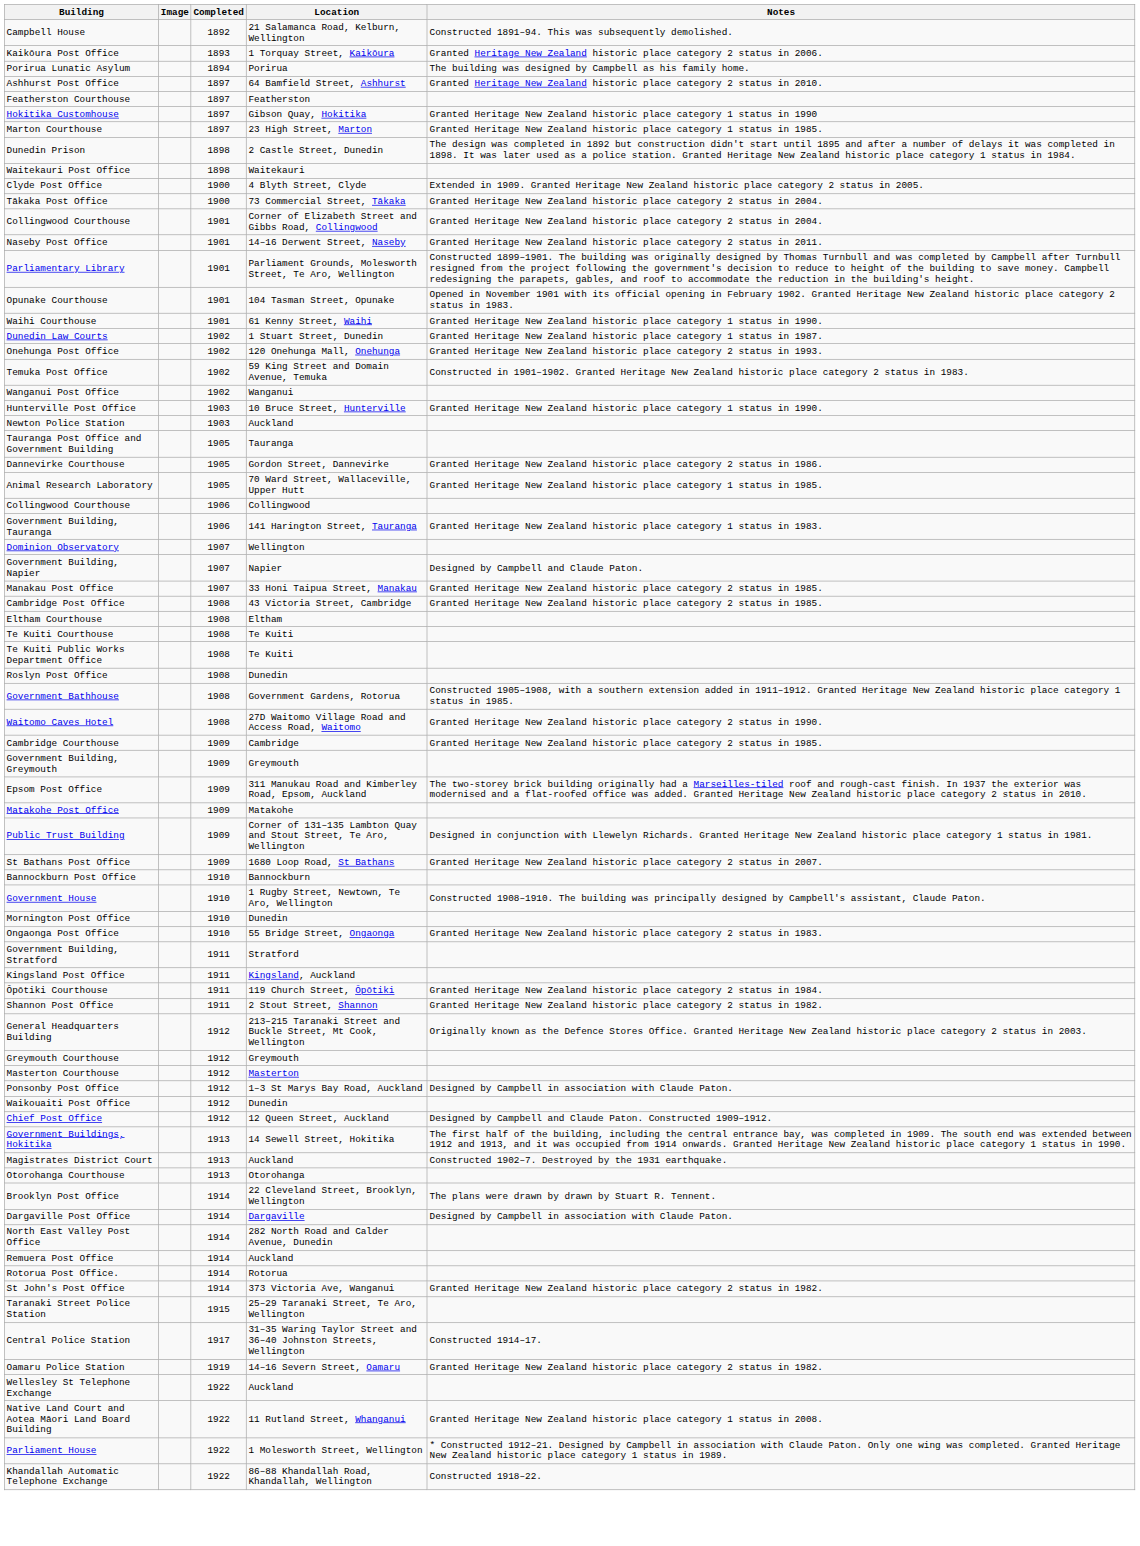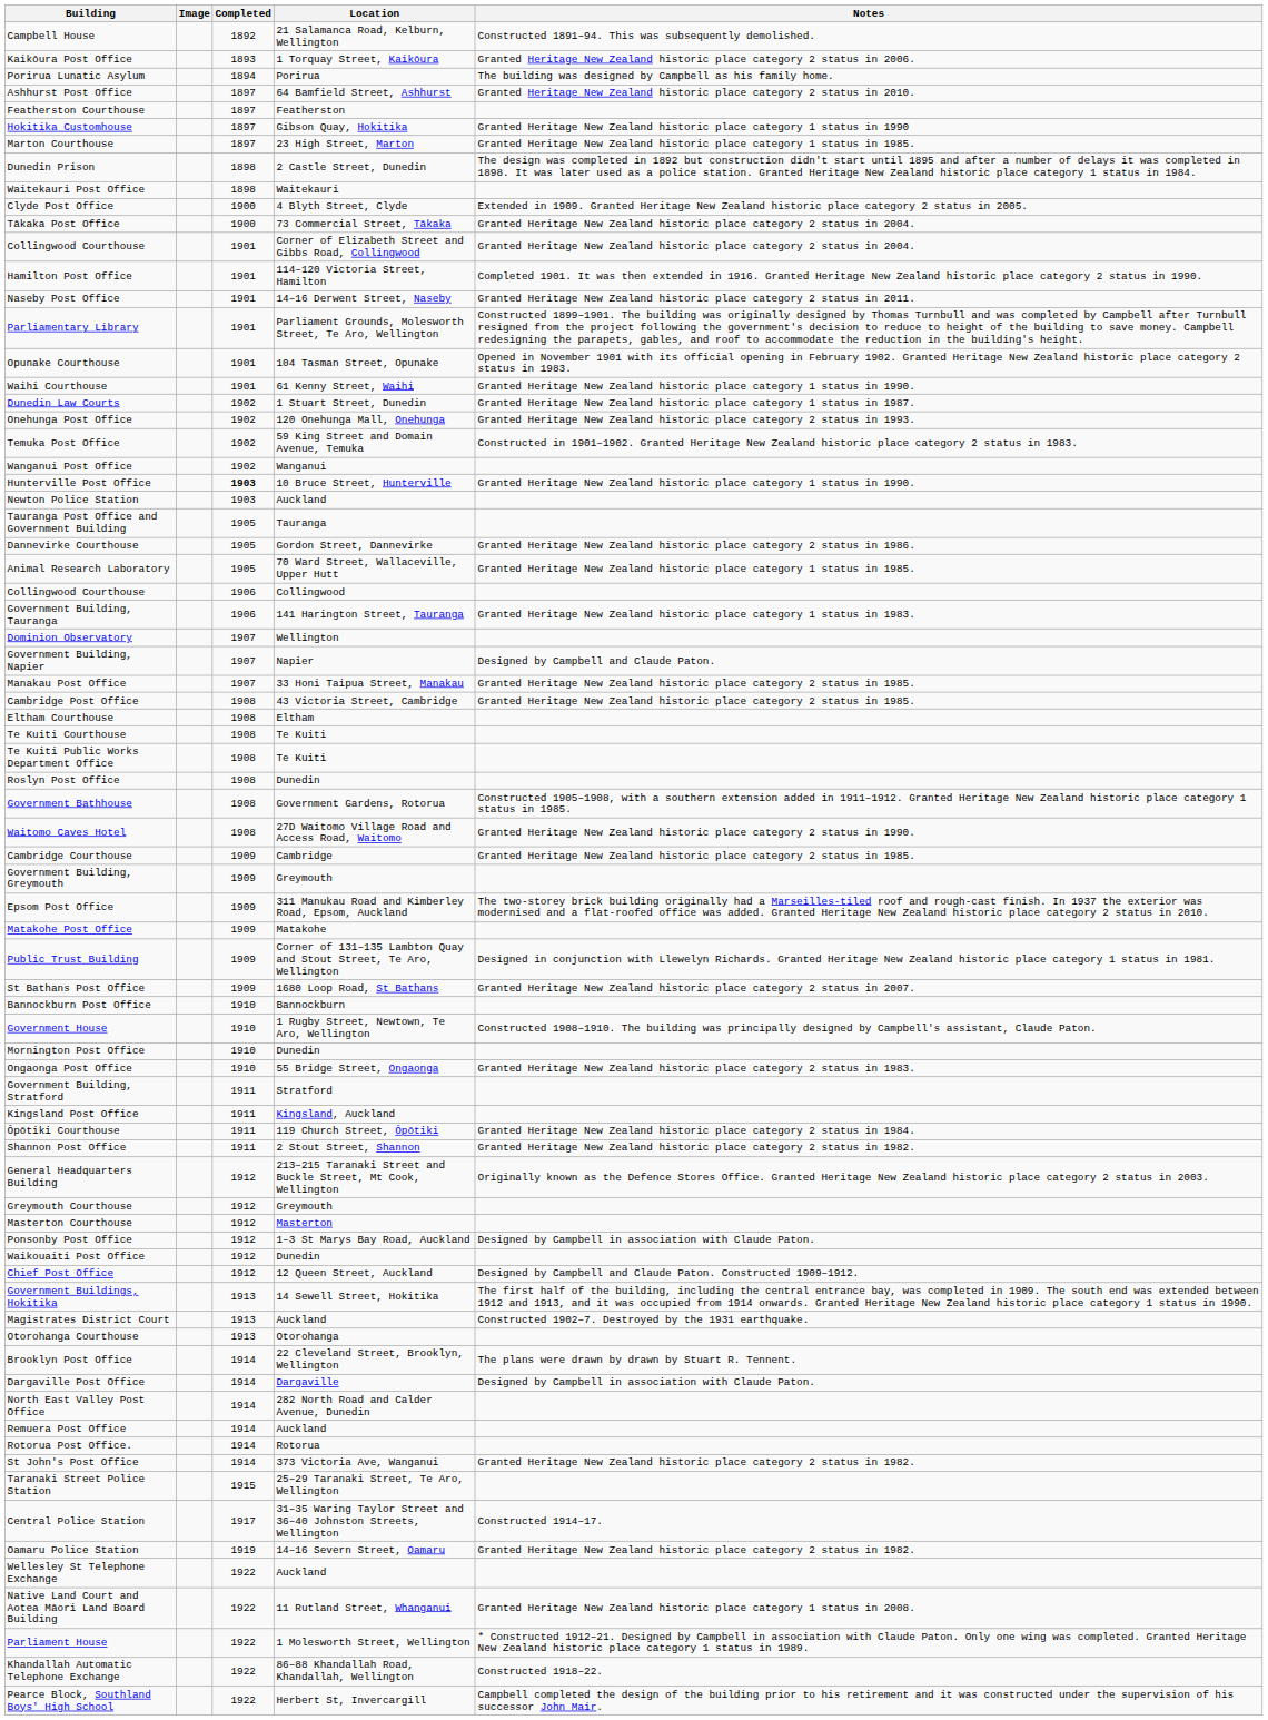+ row: Hamilton Post Office | 1901 | 114–120 Victoria Street, Hamilton | Completed 1901. It was then extended in 1916. Granted Heritage New Zealand historic place category 2 status in 1990.
Hunterville Post Office | Completed: normal -> bold
+ row: Pearce Block, Southland Boys' High School | 1922 | Herbert St, Invercargill | Campbell completed the design of the building prior to his retirement and it was constructed under the supervision of his successor John Mair.
